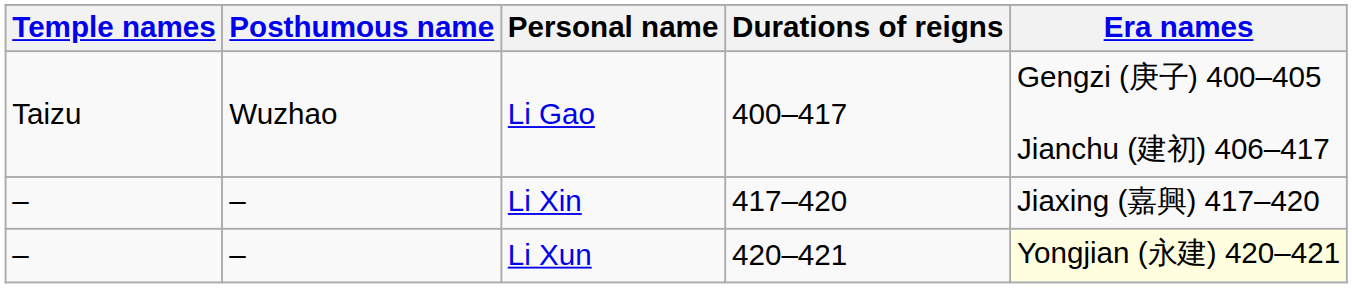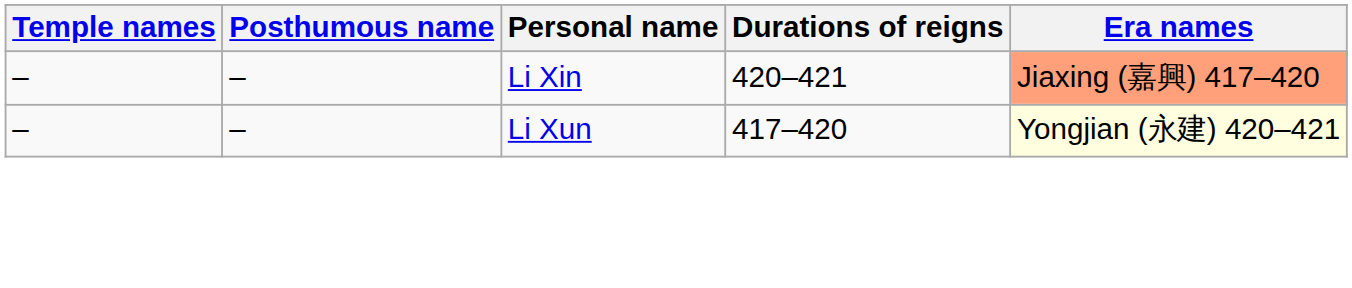- row: Taizu | Wuzhao | Li Gao | 400–417 | Gengzi (庚子) 400–405 Jianchu (建初) 406–417
Li Xin | Durations of reigns: 417–420 -> 420–421
Li Xin | Era names: no background -> lightsalmon background
Li Xun | Durations of reigns: 420–421 -> 417–420
